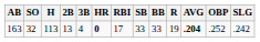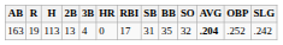columns swapped: R <-> SO
163 | HR: bold -> normal
163 | SB: 33 -> 31
163 | BB: 33 -> 35
